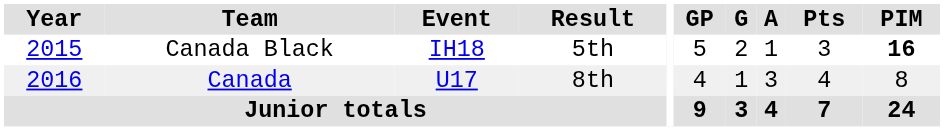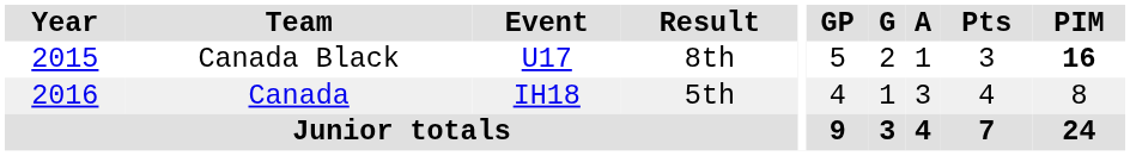Canada Black | Event: IH18 -> U17
Canada Black | Result: 5th -> 8th
Canada | Event: U17 -> IH18
Canada | Result: 8th -> 5th
